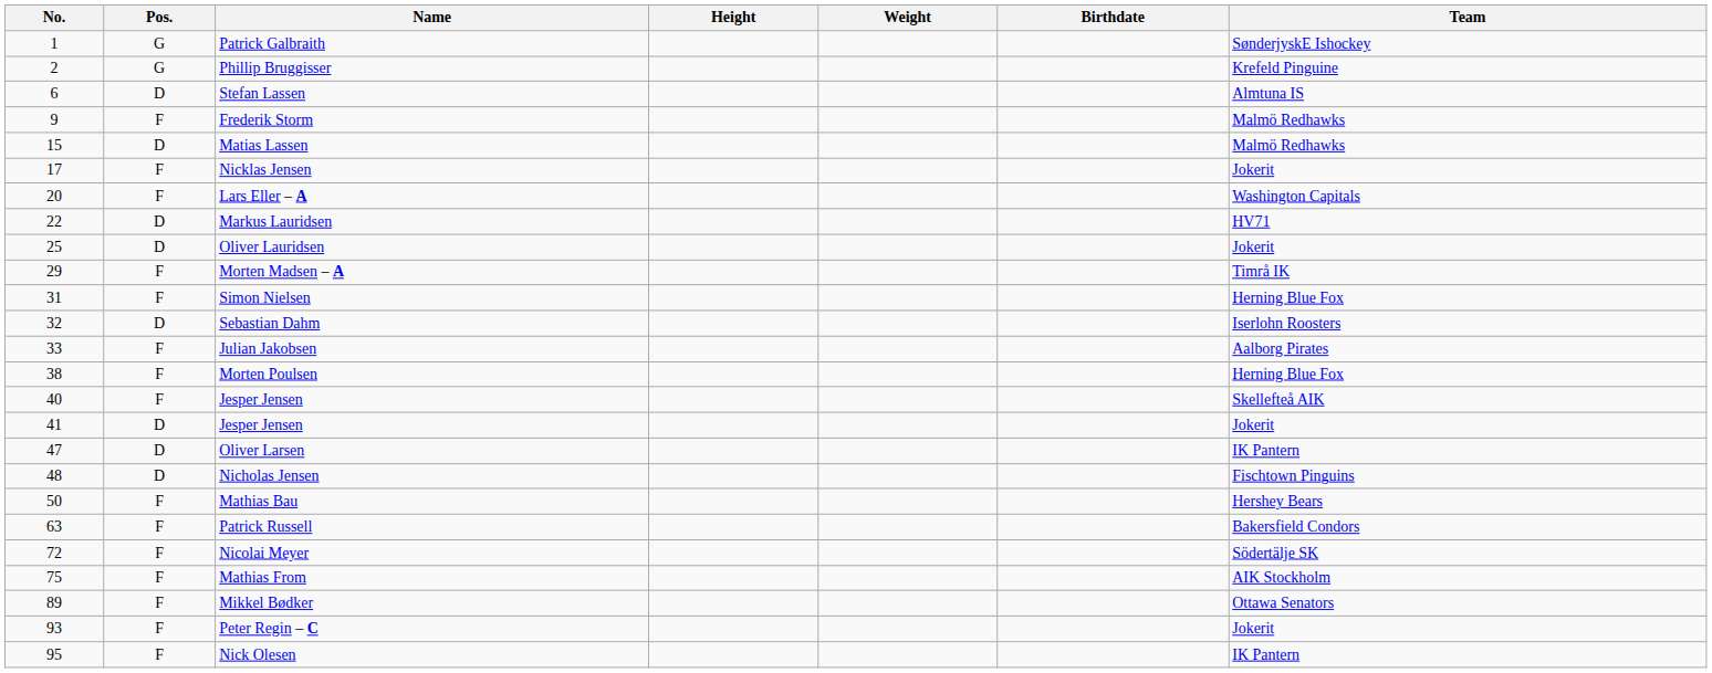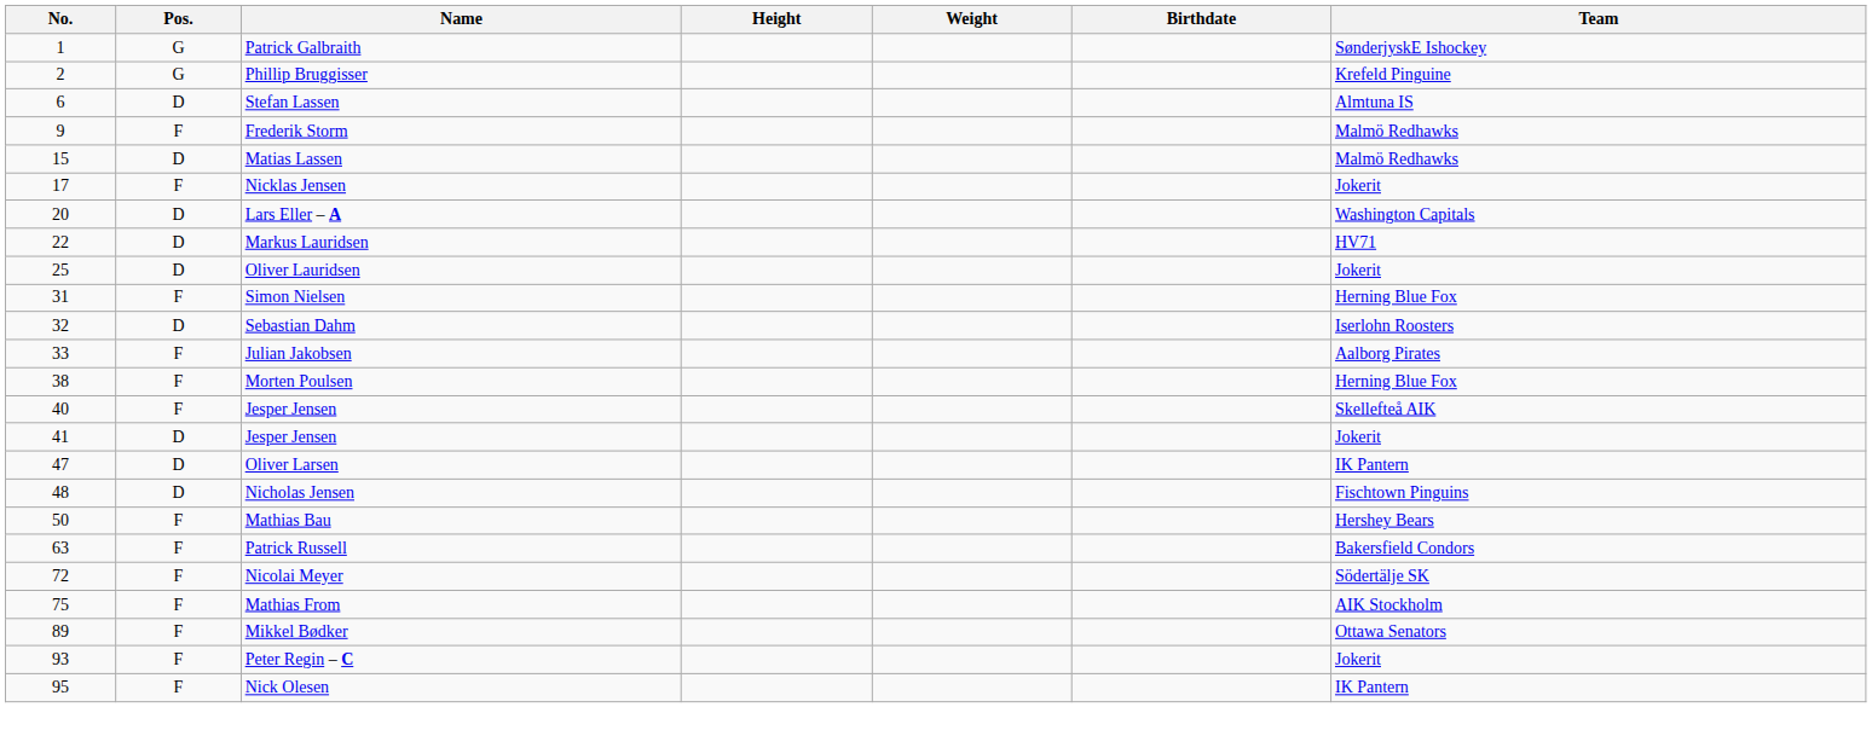Lars Eller – A | Pos.: F -> D
- row: 29 | F | Morten Madsen – A | Timrå IK
